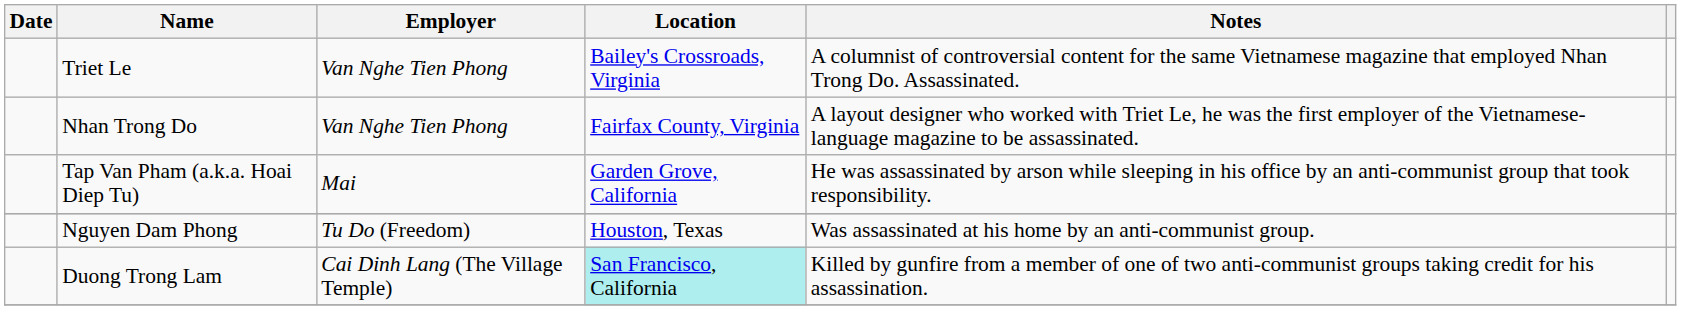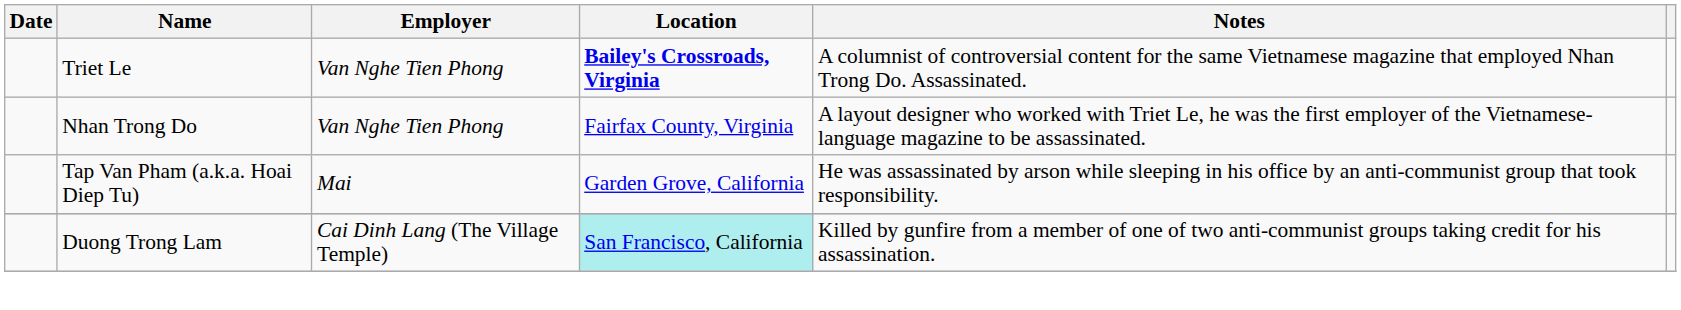Triet Le | Location: normal -> bold
- row: Nguyen Dam Phong | Tu Do (Freedom) | Houston, Texas | Was assassinated at his home by an anti-communist group.
